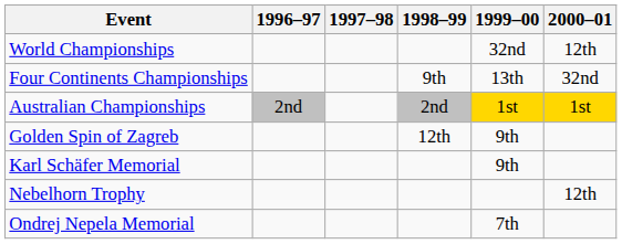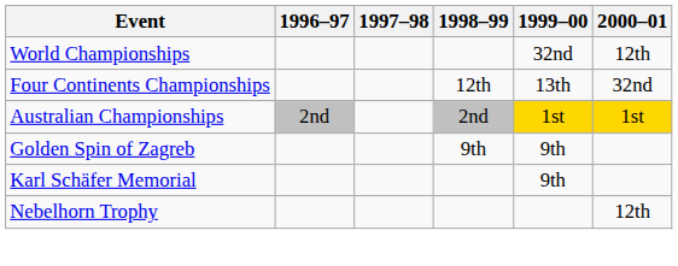Four Continents Championships | 1998–99: 9th -> 12th
Golden Spin of Zagreb | 1998–99: 12th -> 9th
- row: Ondrej Nepela Memorial | 7th
